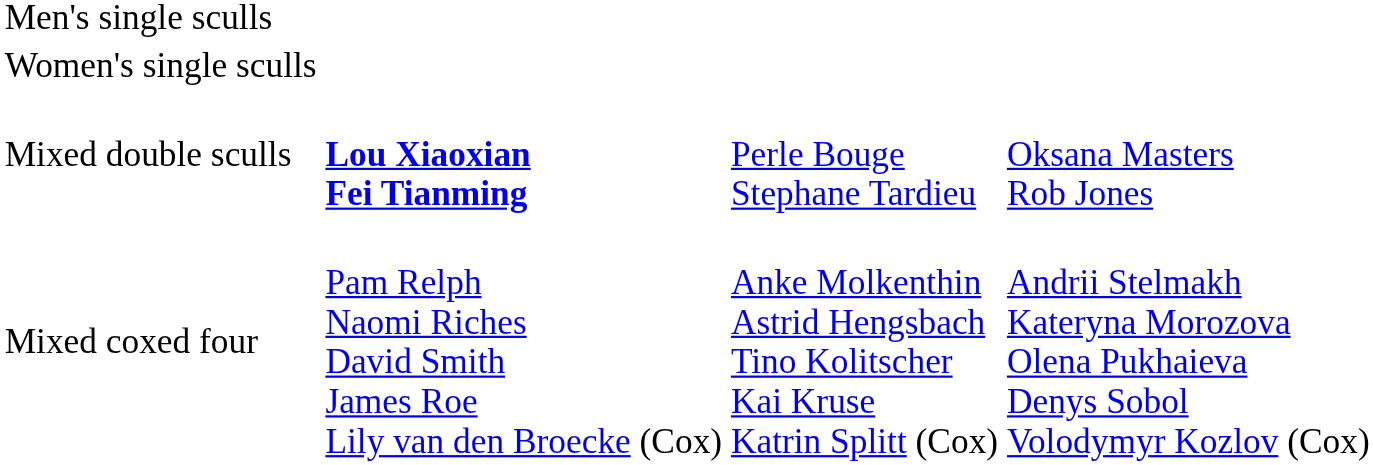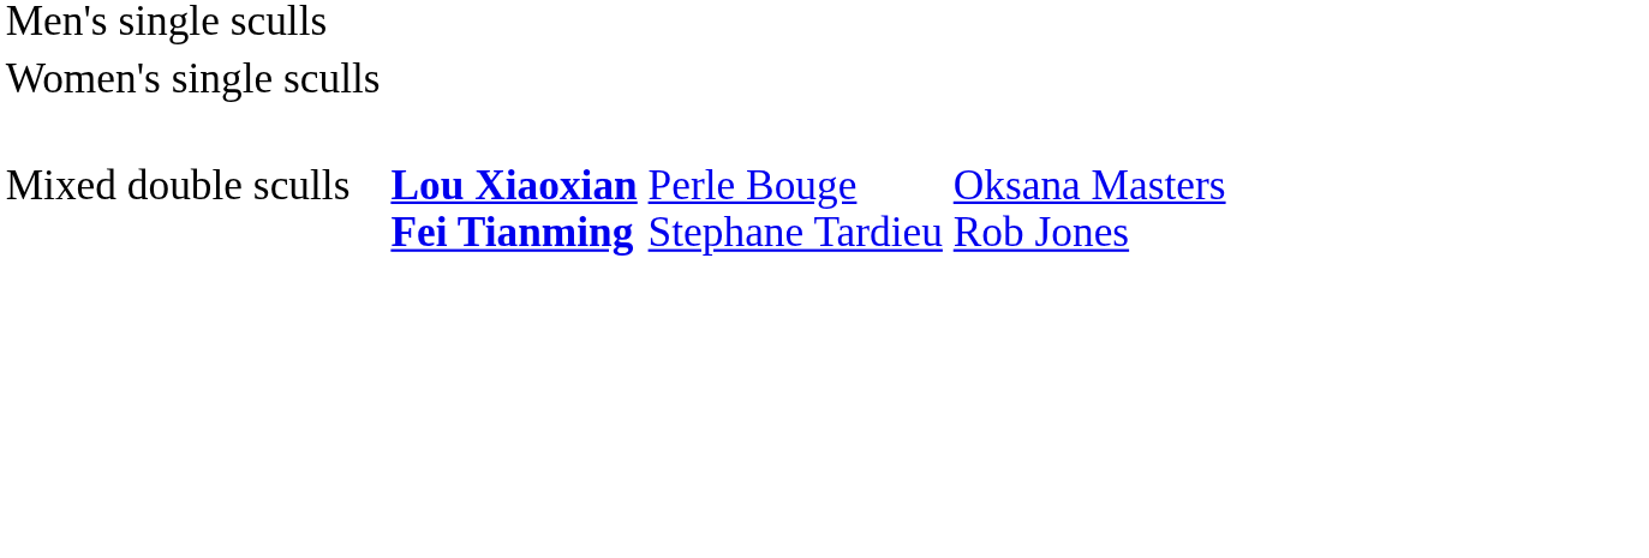- row: Mixed coxed four | Pam Relph Naomi Riches David Smith James Roe Lily van den Broecke (Cox) | Anke Molkenthin Astrid Hengsbach Tino Kolitscher Kai Kruse Katrin Splitt (Cox) | Andrii Stelmakh Kateryna Morozova Olena Pukhaieva Denys Sobol Volodymyr Kozlov (Cox)
